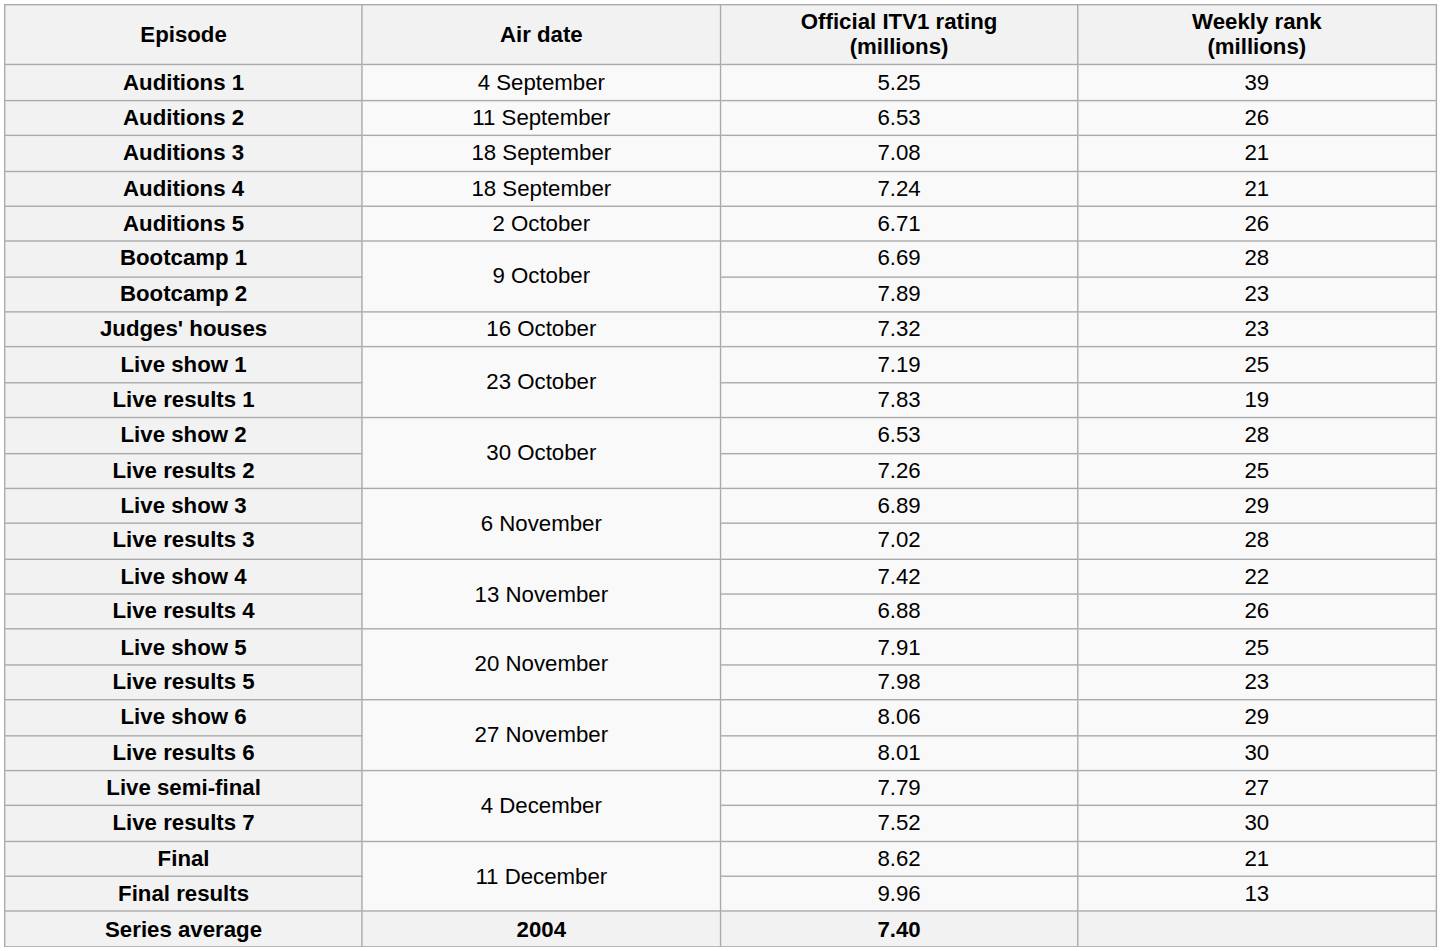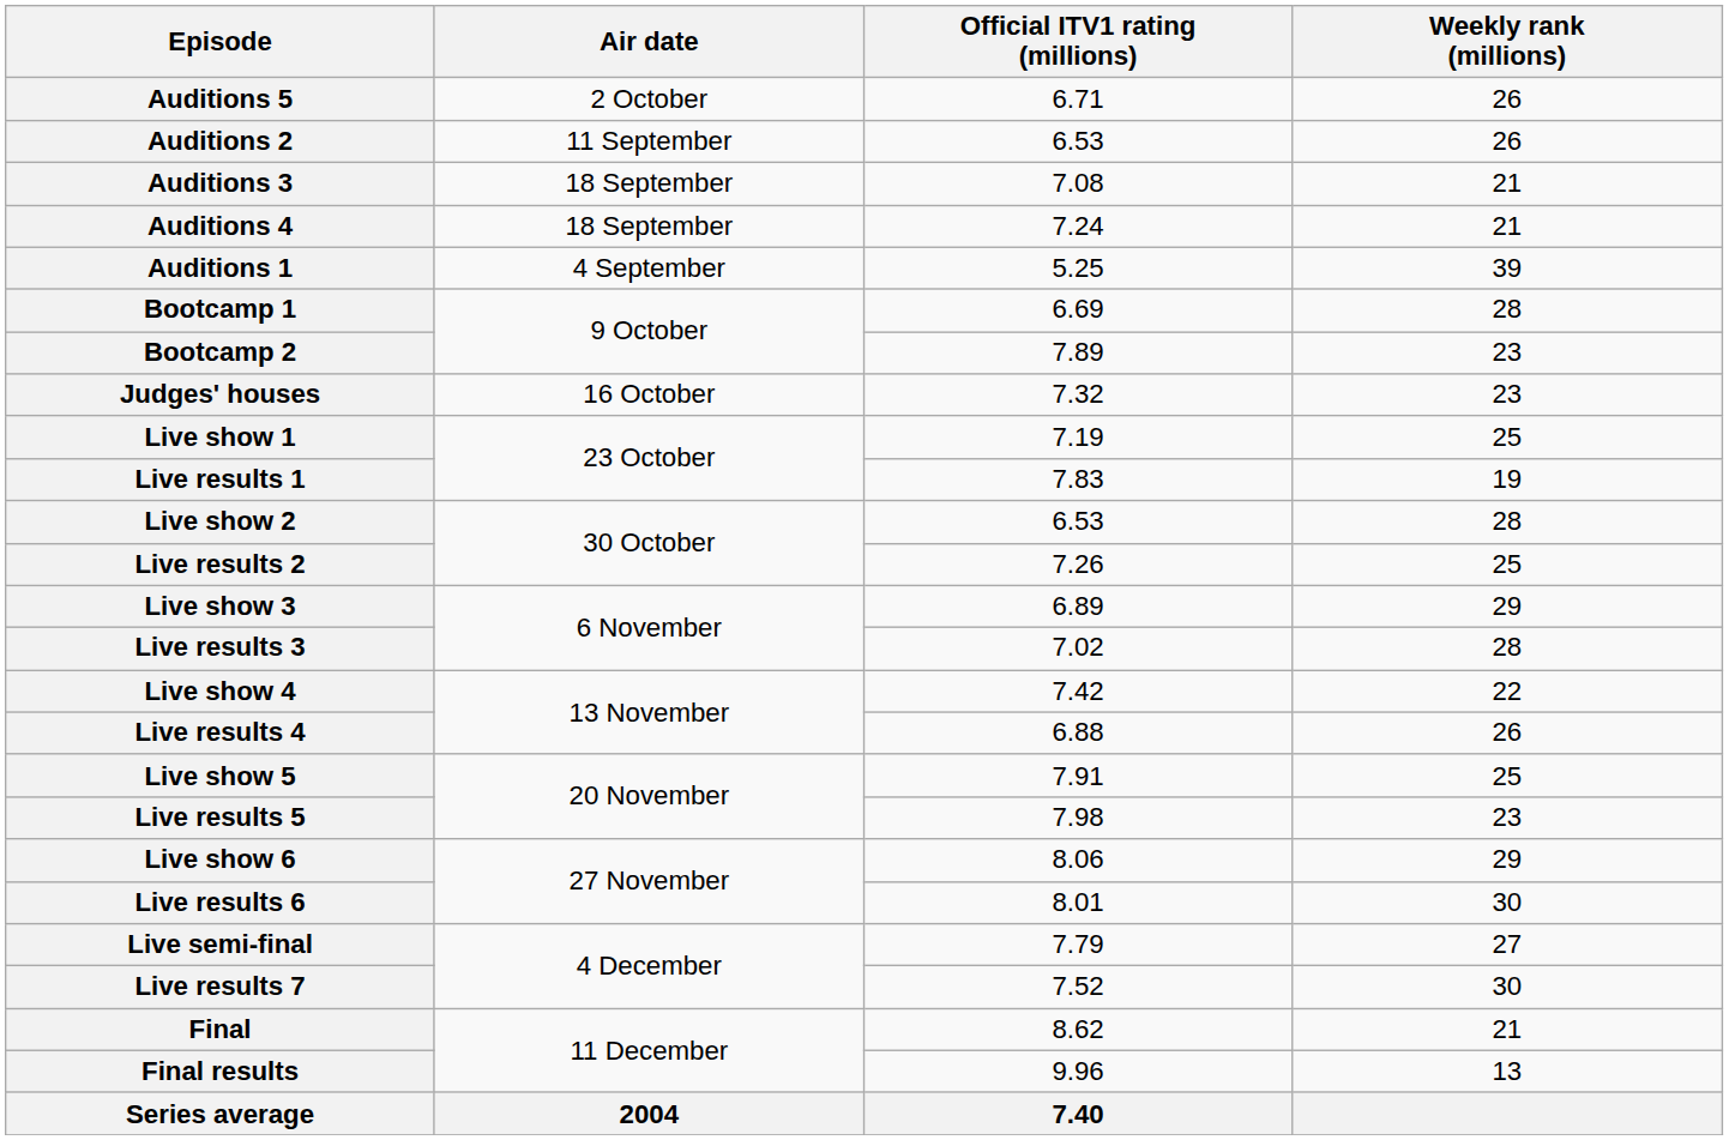rows swapped: Auditions 1 <-> Auditions 5
